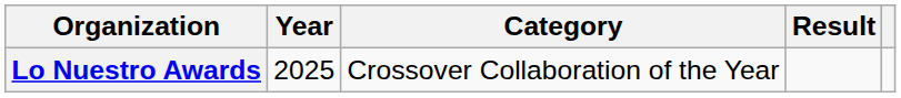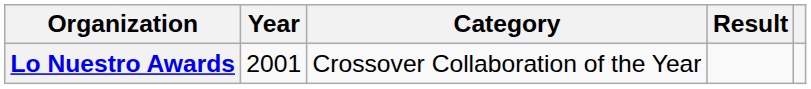Lo Nuestro Awards | Year: 2025 -> 2001
